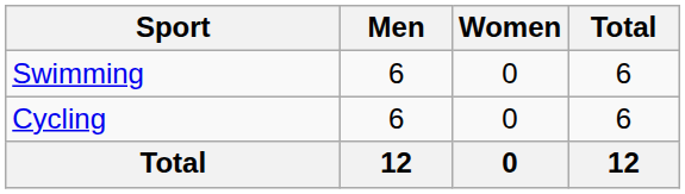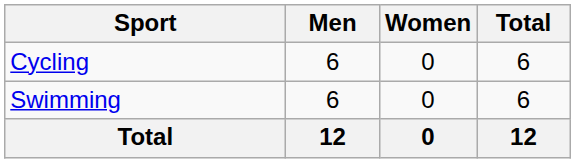rows swapped: Cycling <-> Swimming
